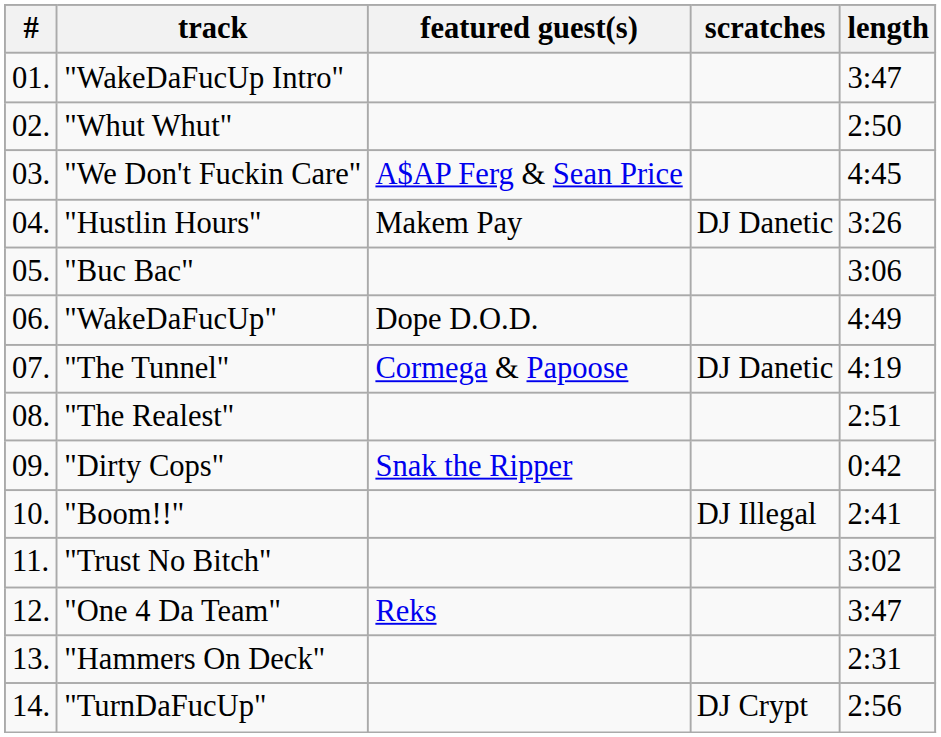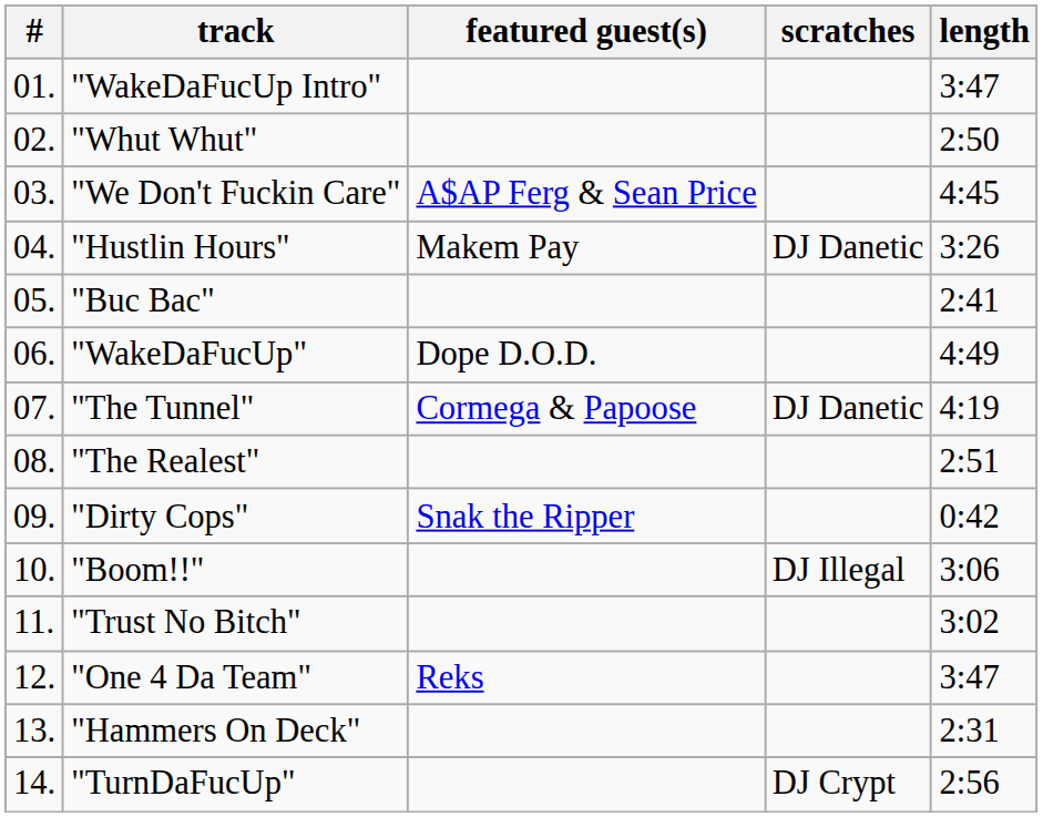"Buc Bac" | length: 3:06 -> 2:41
"Boom!!" | length: 2:41 -> 3:06
